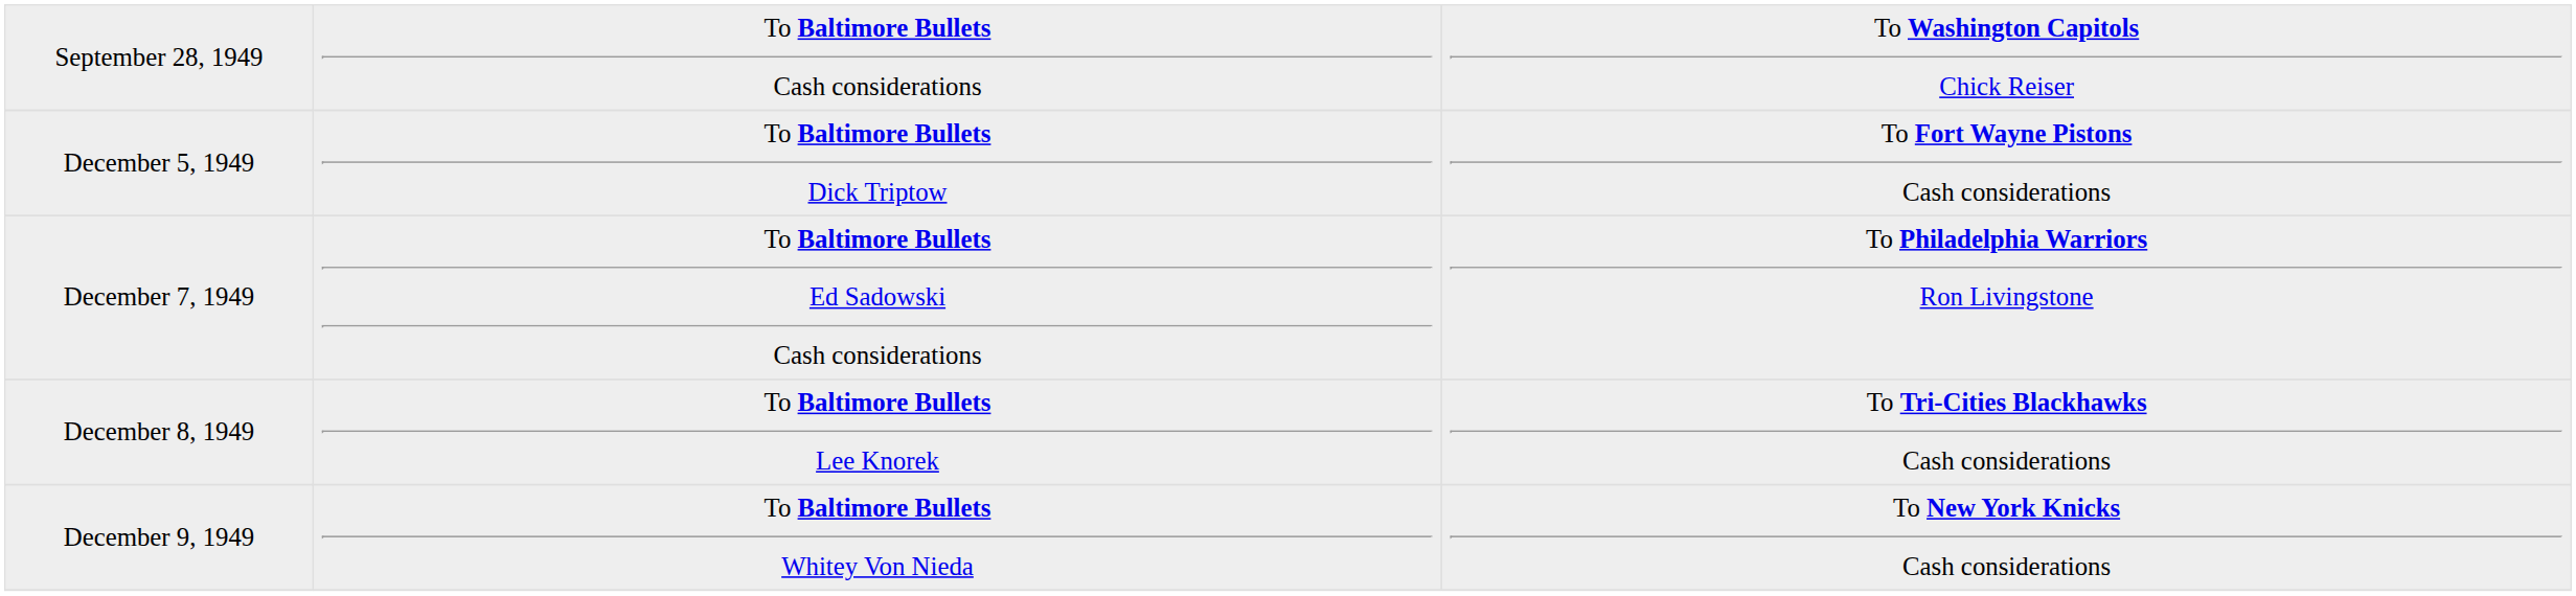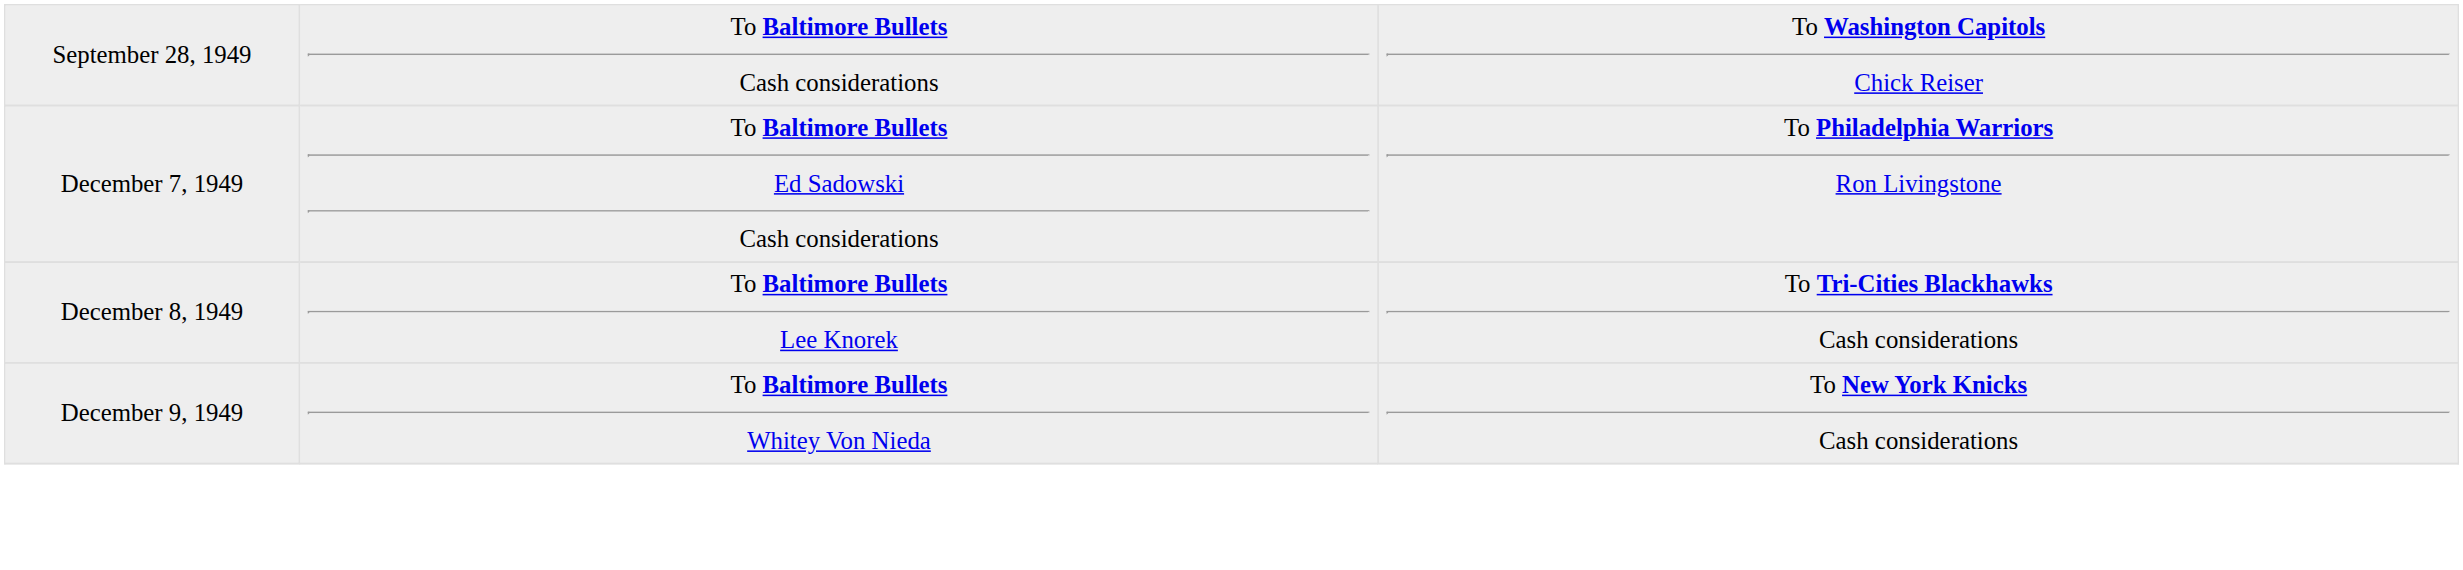- row: December 5, 1949 | To Baltimore Bullets Dick Triptow | To Fort Wayne Pistons Cash considerations
